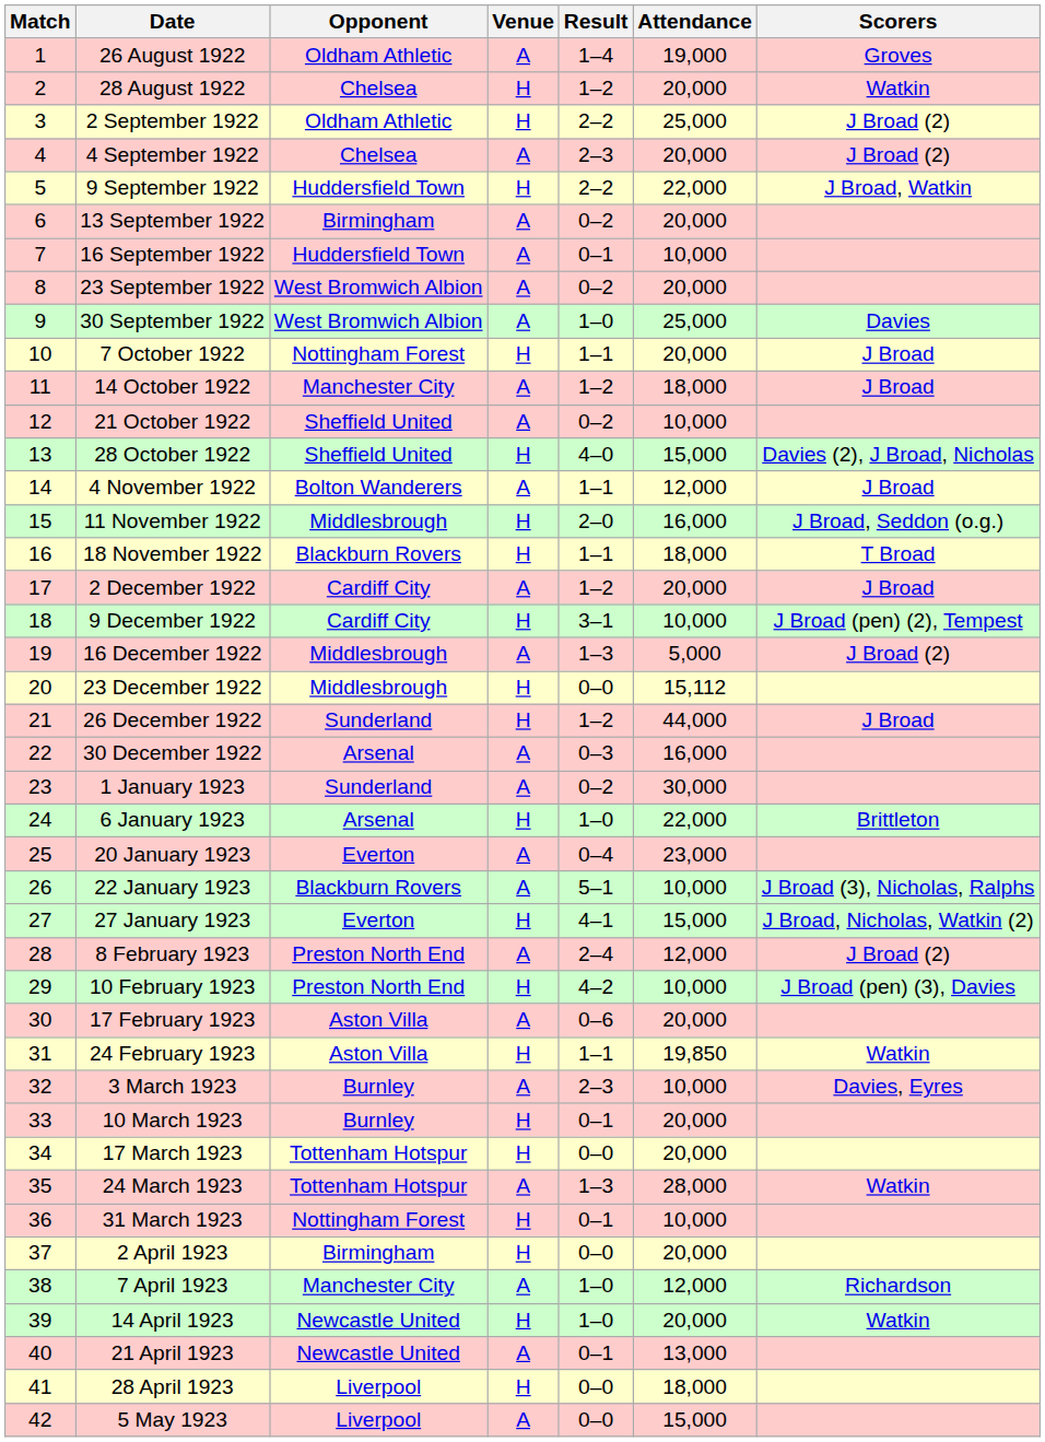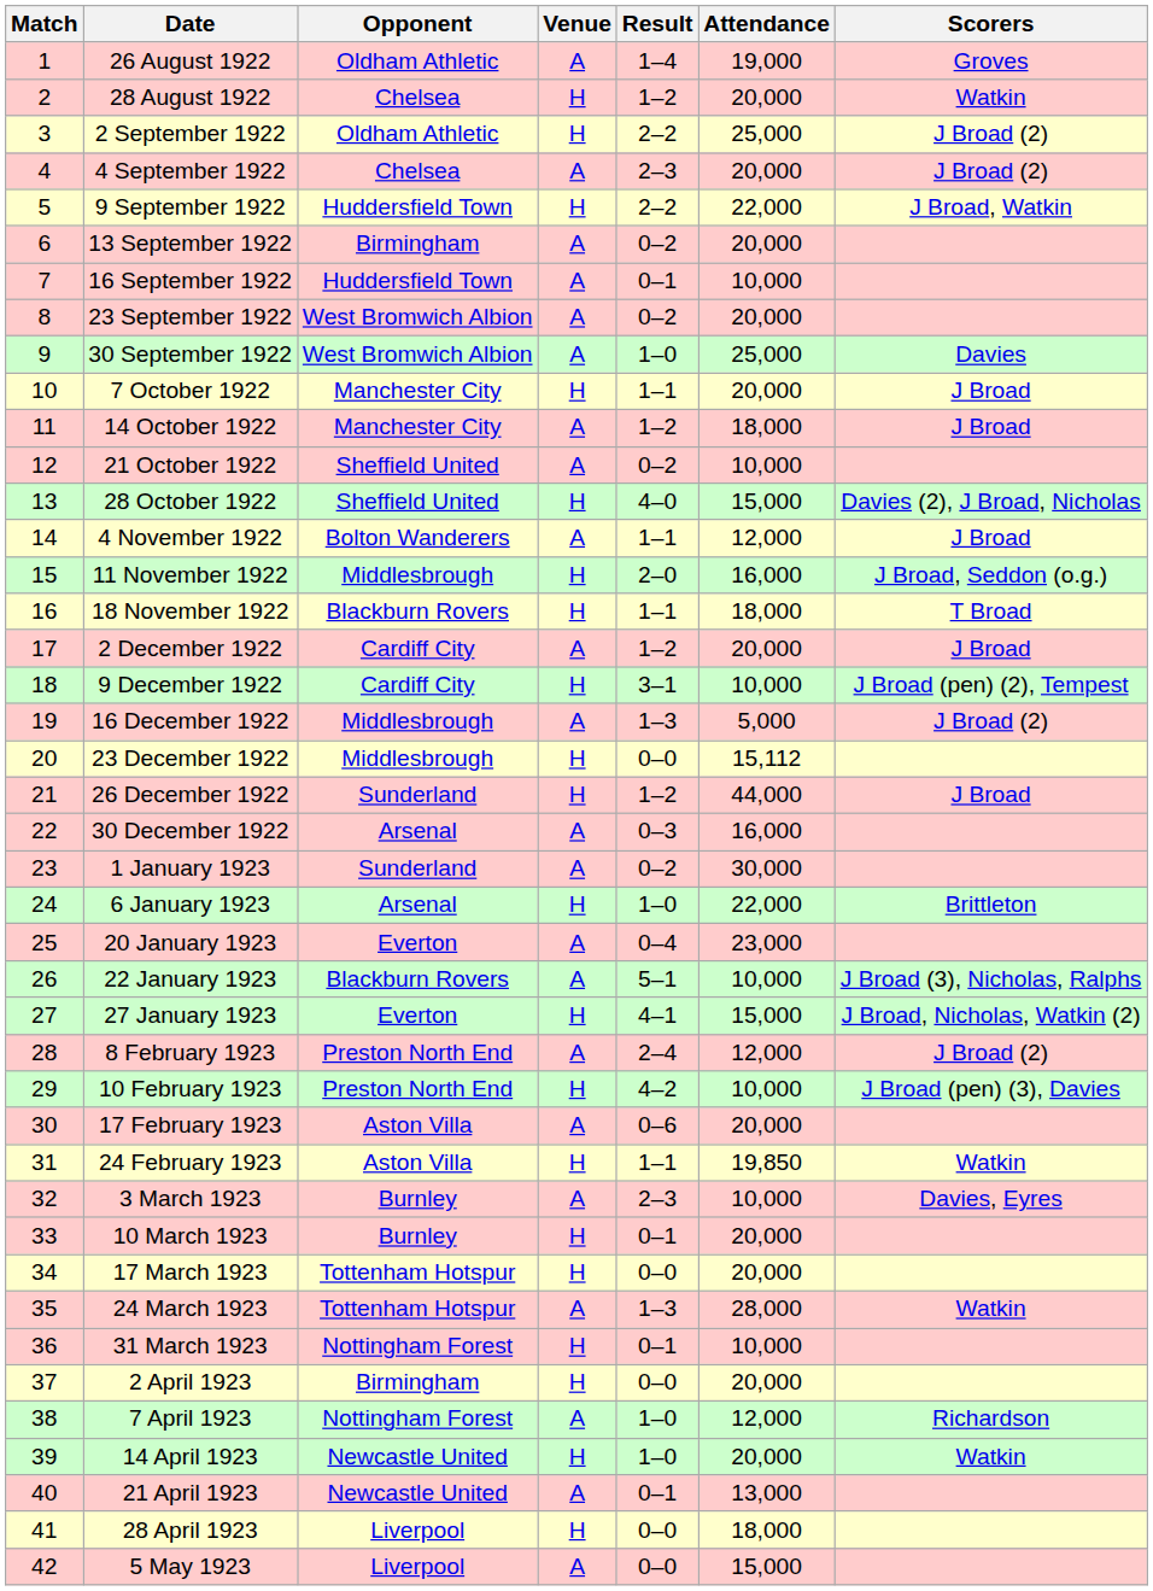7 October 1922 | Opponent: Nottingham Forest -> Manchester City
7 April 1923 | Opponent: Manchester City -> Nottingham Forest
